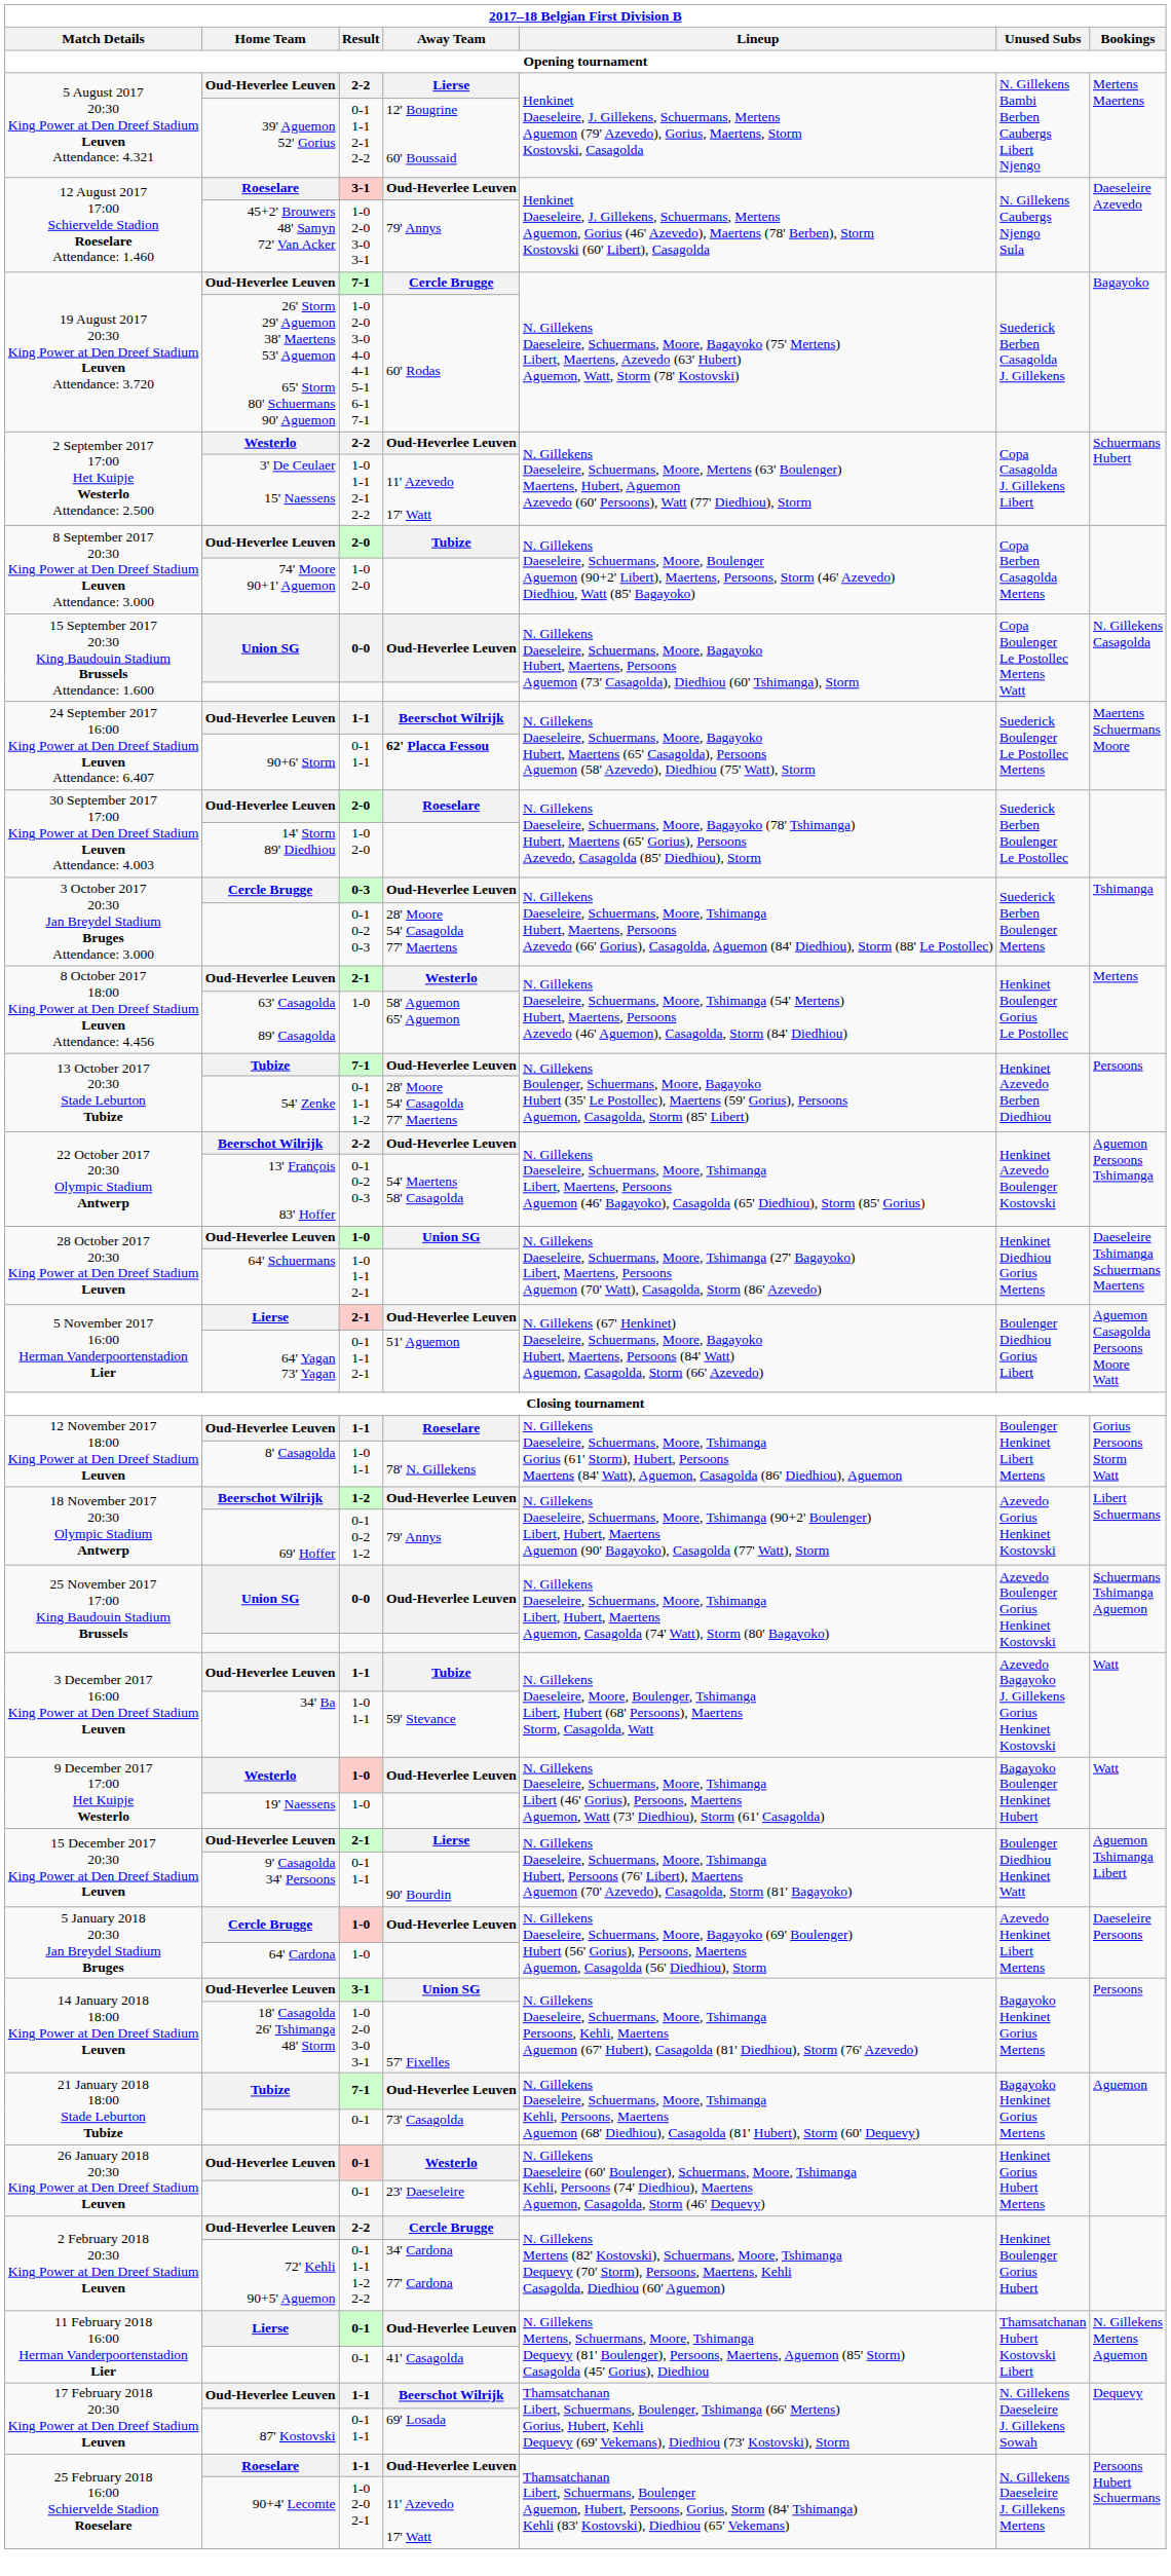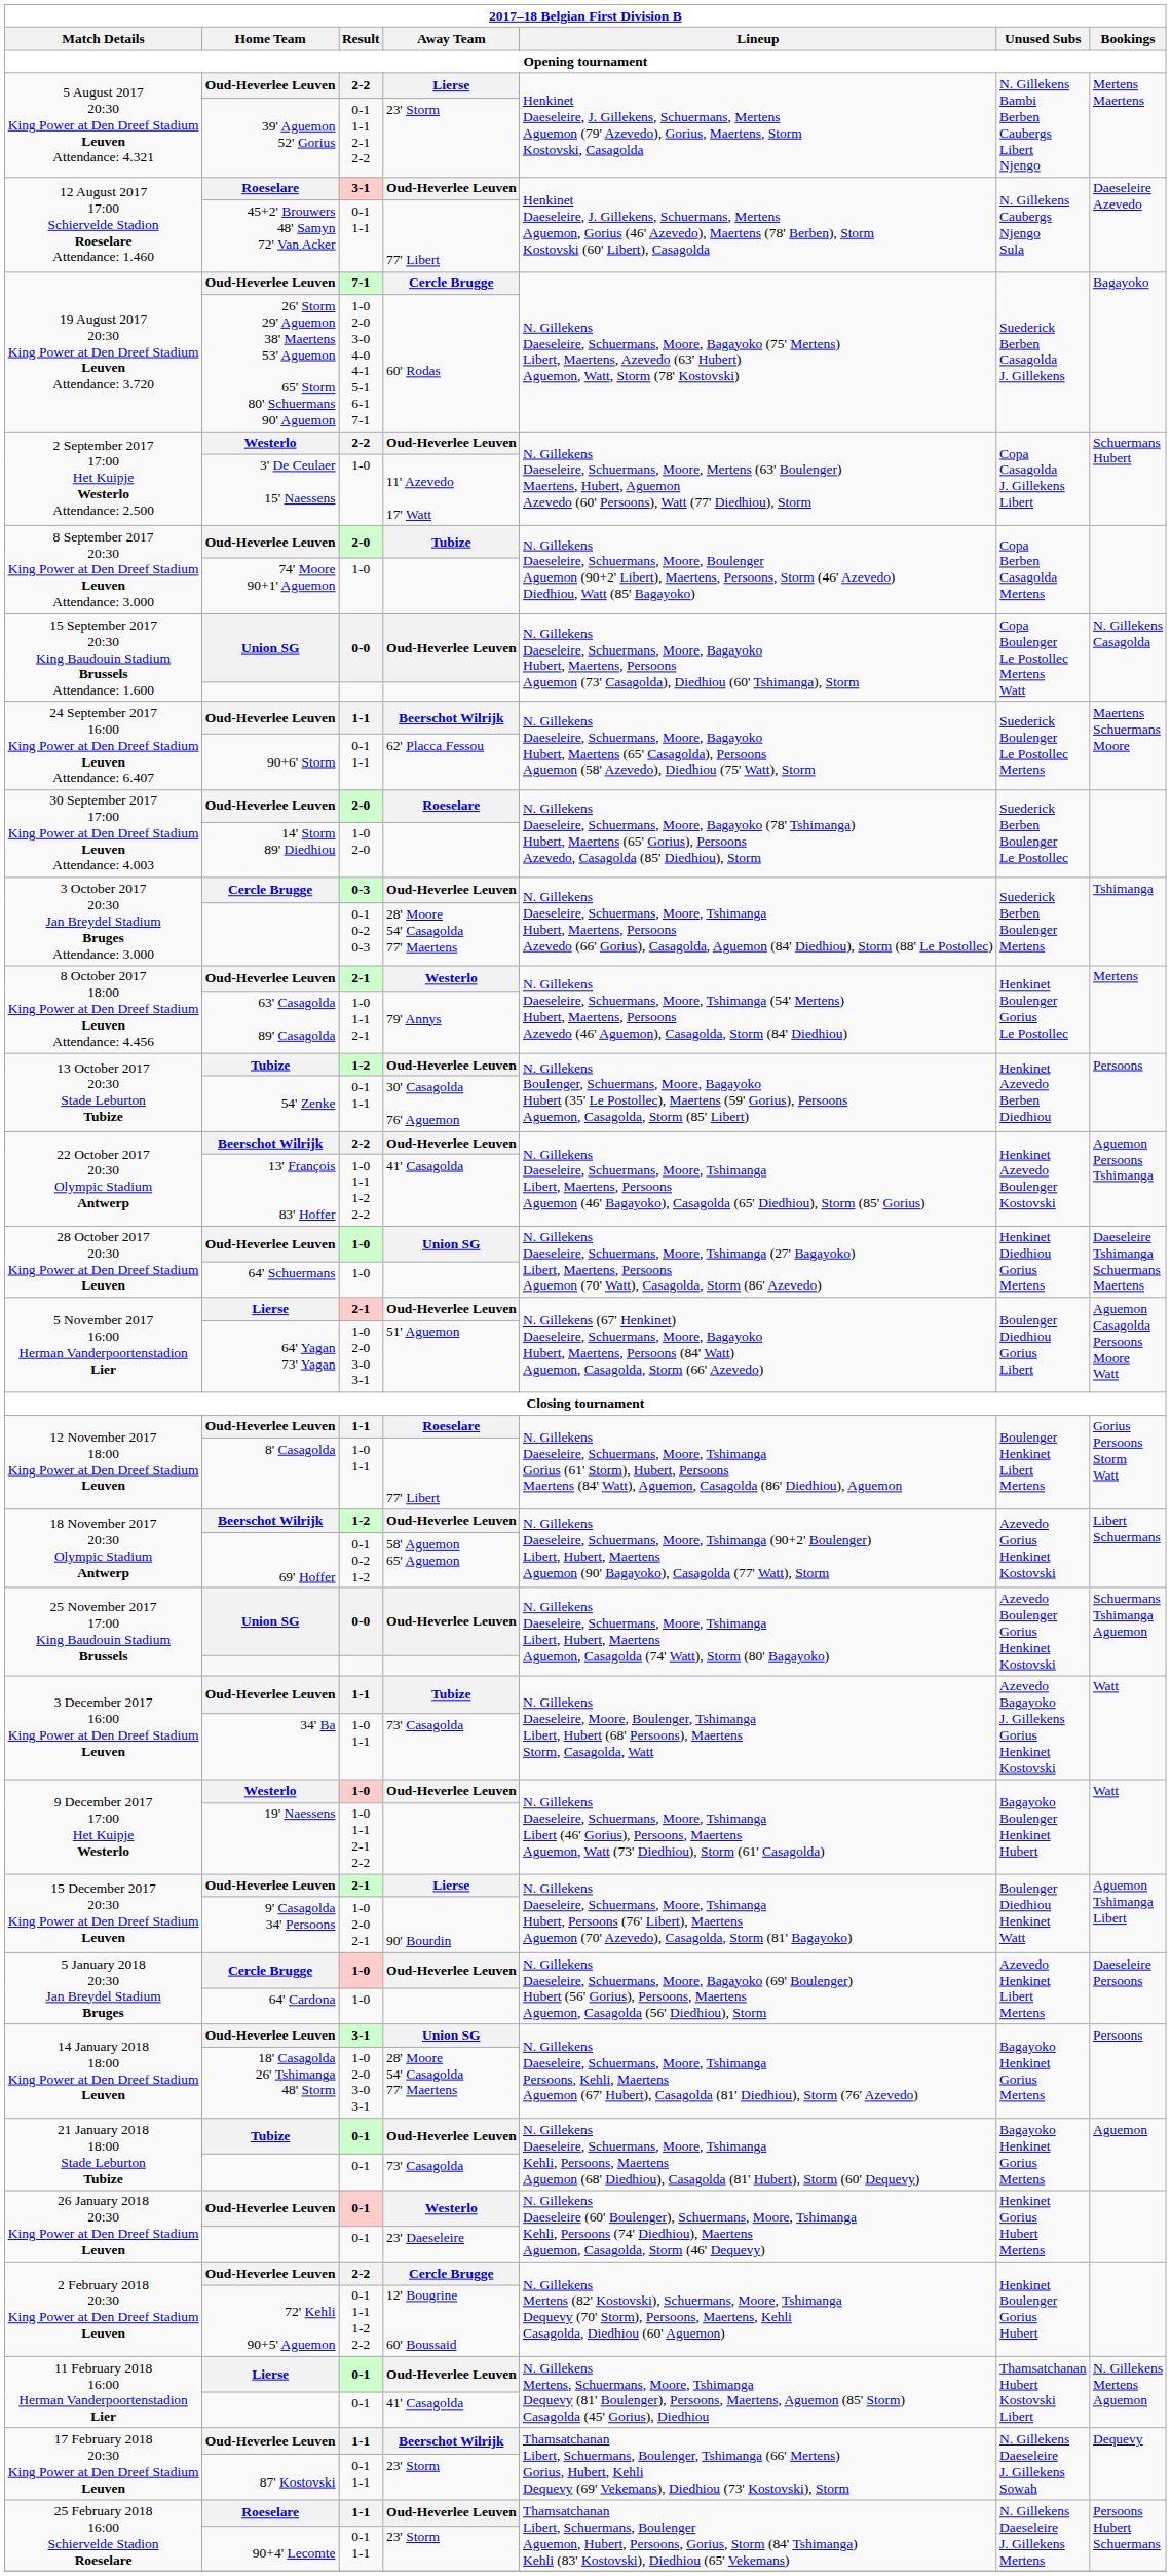39' Aguemon 52' Gorius | Away Team: 12' Bougrine 60' Boussaid -> 23' Storm
45+2' Brouwers 48' Samyn 72' Van Acker | Result: 1-0 2-0 3-0 3-1 -> 0-1 1-1
45+2' Brouwers 48' Samyn 72' Van Acker | Away Team: 79' Annys -> 77' Libert
3' De Ceulaer 15' Naessens | Result: 1-0 1-1 2-1 2-2 -> 1-0
74' Moore 90+1' Aguemon | Result: 1-0 2-0 -> 1-0
90+6' Storm | Away Team: bold -> normal
63' Casagolda 89' Casagolda | Result: 1-0 -> 1-0 1-1 2-1
63' Casagolda 89' Casagolda | Away Team: 58' Aguemon 65' Aguemon -> 79' Annys
13 October 2017 20:30 Stade Leburton Tubize / Tubize | Result: 7-1 -> 1-2
54' Zenke | Result: 0-1 1-1 1-2 -> 0-1 1-1
54' Zenke | Away Team: 28' Moore 54' Casagolda 77' Maertens -> 30' Casagolda 76' Aguemon
13' François 83' Hoffer | Result: 0-1 0-2 0-3 -> 1-0 1-1 1-2 2-2
13' François 83' Hoffer | Away Team: 54' Maertens 58' Casagolda -> 41' Casagolda
64' Schuermans | Result: 1-0 1-1 2-1 -> 1-0
64' Yagan 73' Yagan | Result: 0-1 1-1 2-1 -> 1-0 2-0 3-0 3-1
8' Casagolda | Away Team: 78' N. Gillekens -> 77' Libert
69' Hoffer | Away Team: 79' Annys -> 58' Aguemon 65' Aguemon
34' Ba | Away Team: 59' Stevance -> 73' Casagolda
19' Naessens | Result: 1-0 -> 1-0 1-1 2-1 2-2
9' Casagolda 34' Persoons | Result: 0-1 1-1 -> 1-0 2-0 2-1
18' Casagolda 26' Tshimanga 48' Storm | Away Team: 57' Fixelles -> 28' Moore 54' Casagolda 77' Maertens
21 January 2018 18:00 Stade Leburton Tubize / Tubize | Result: 7-1 -> 0-1
72' Kehli 90+5' Aguemon | Away Team: 34' Cardona 77' Cardona -> 12' Bougrine 60' Boussaid
87' Kostovski | Away Team: 69' Losada -> 23' Storm
90+4' Lecomte | Result: 1-0 2-0 2-1 -> 0-1 1-1
90+4' Lecomte | Away Team: 11' Azevedo 17' Watt -> 23' Storm
